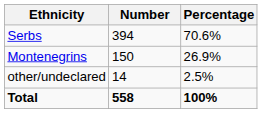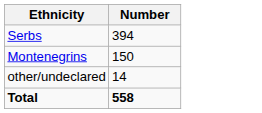- column: Percentage | 70.6% | 26.9% | 2.5% | 100%
